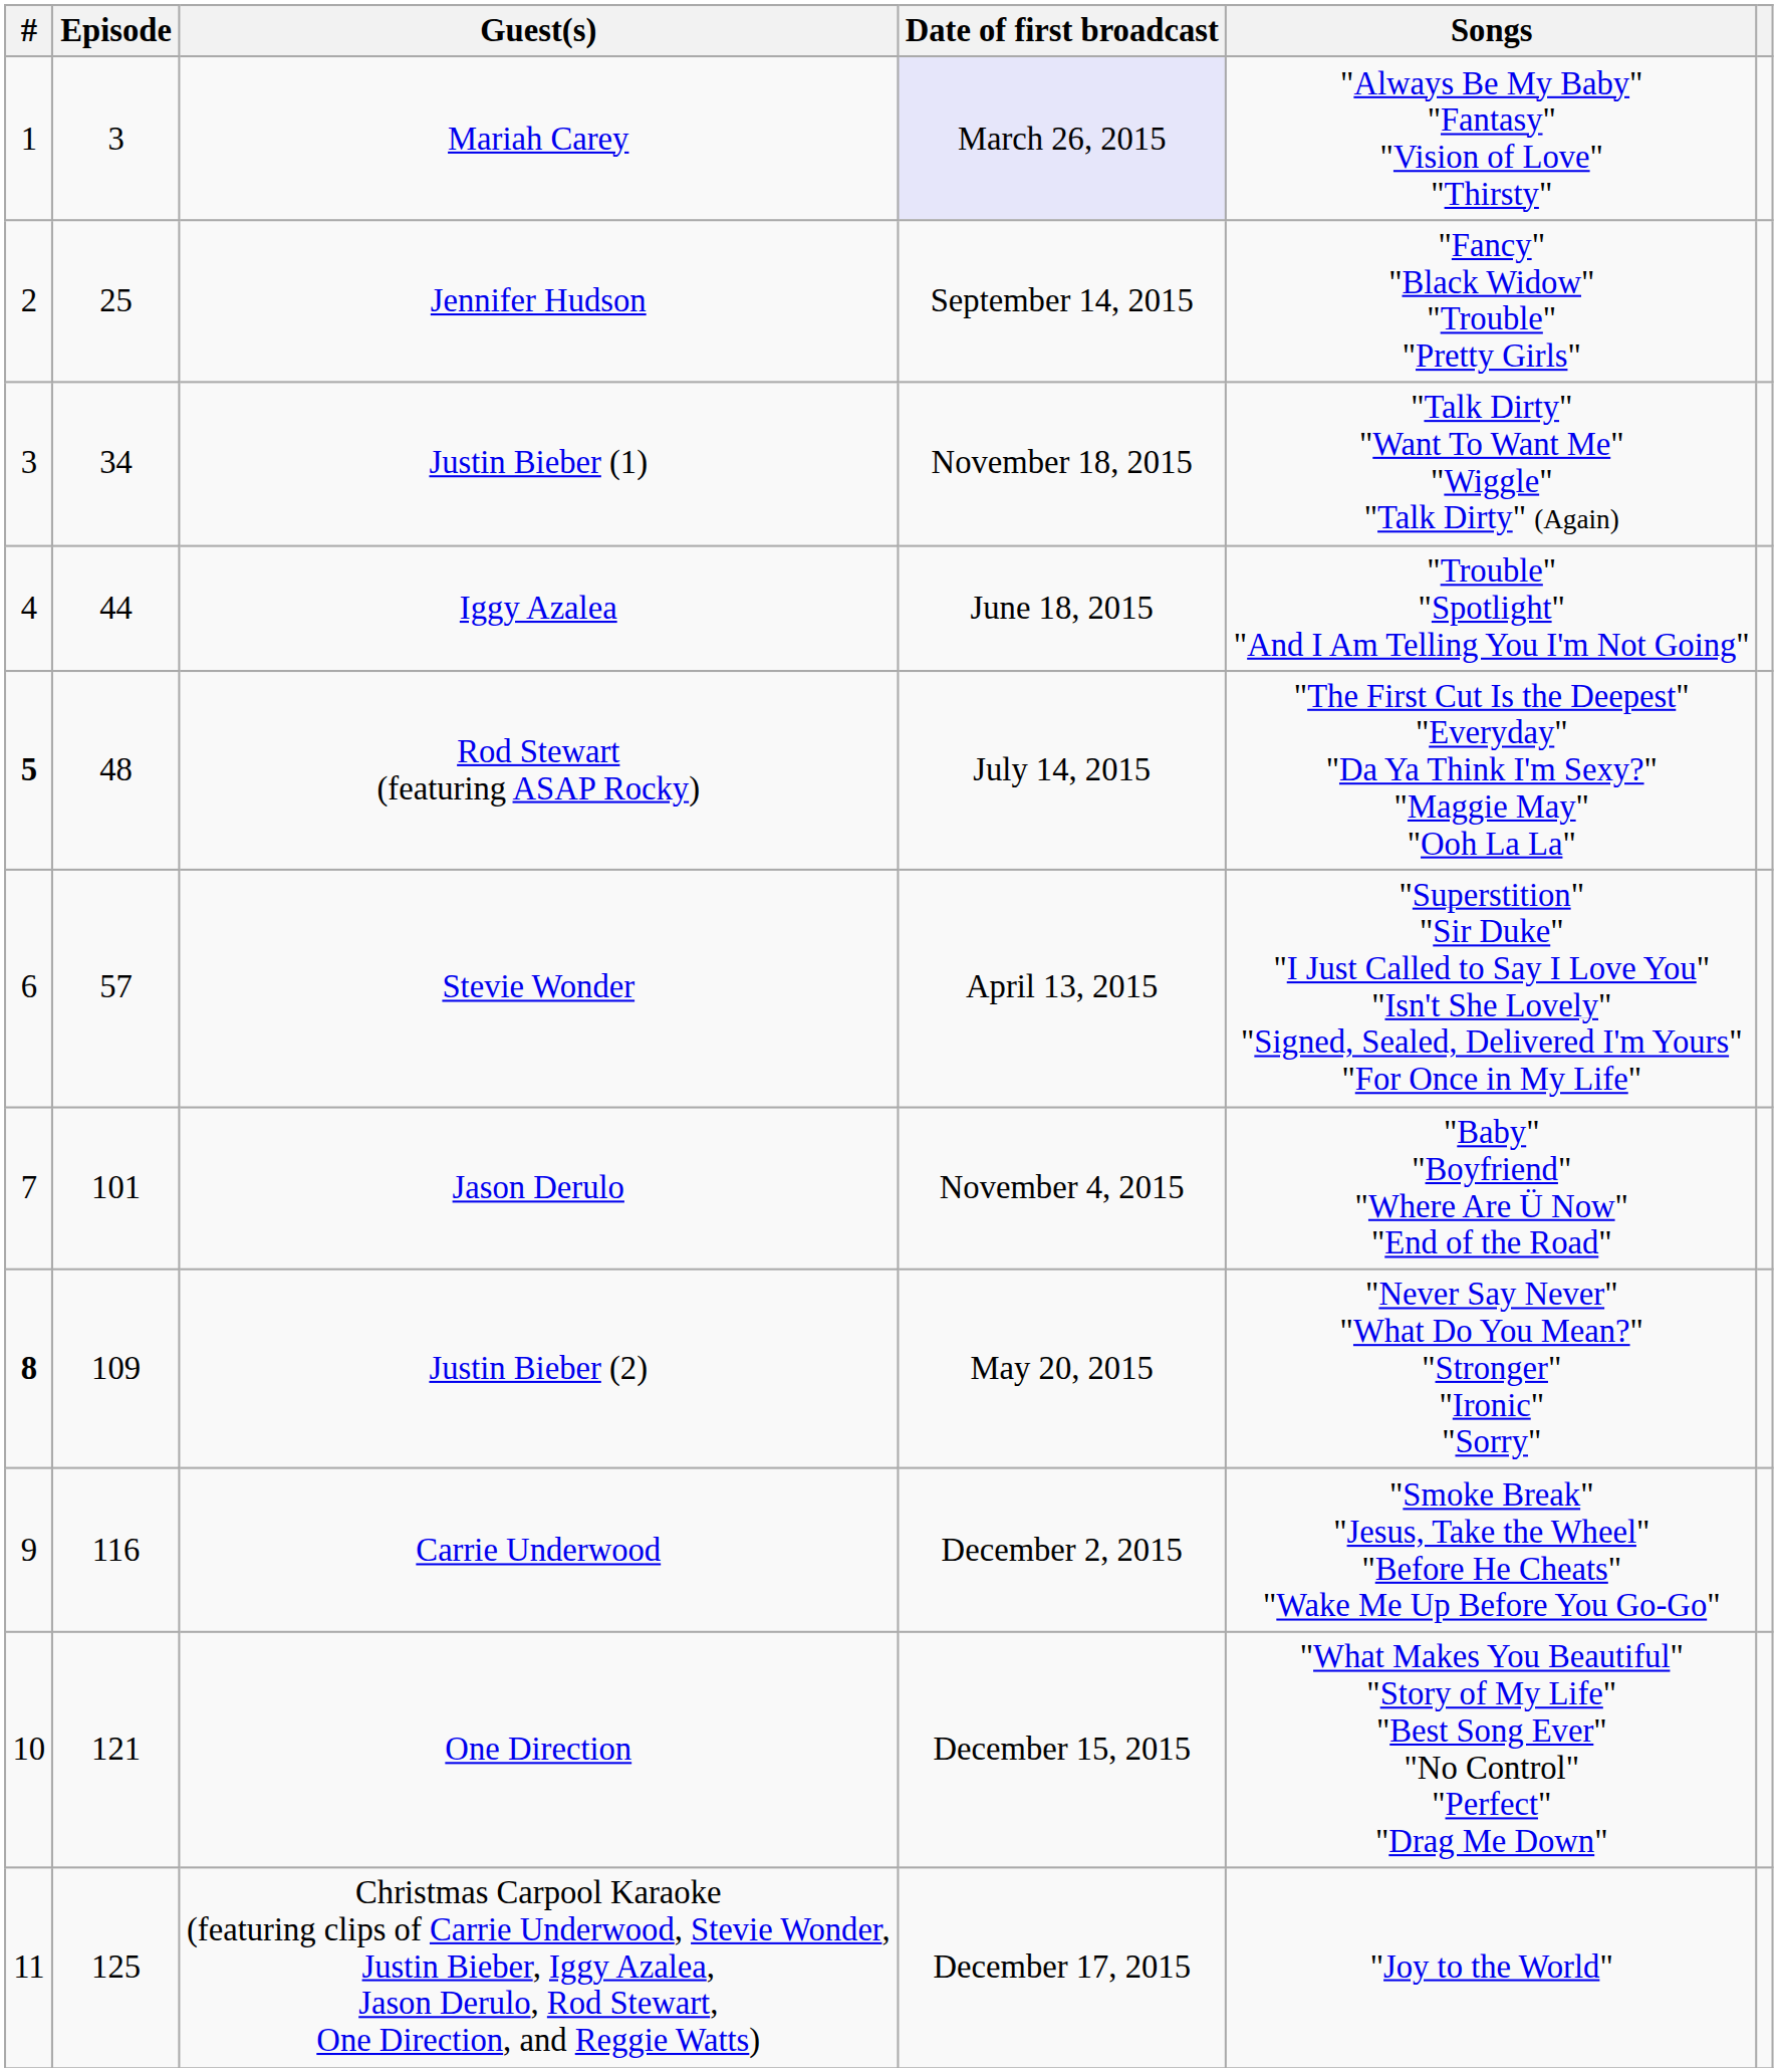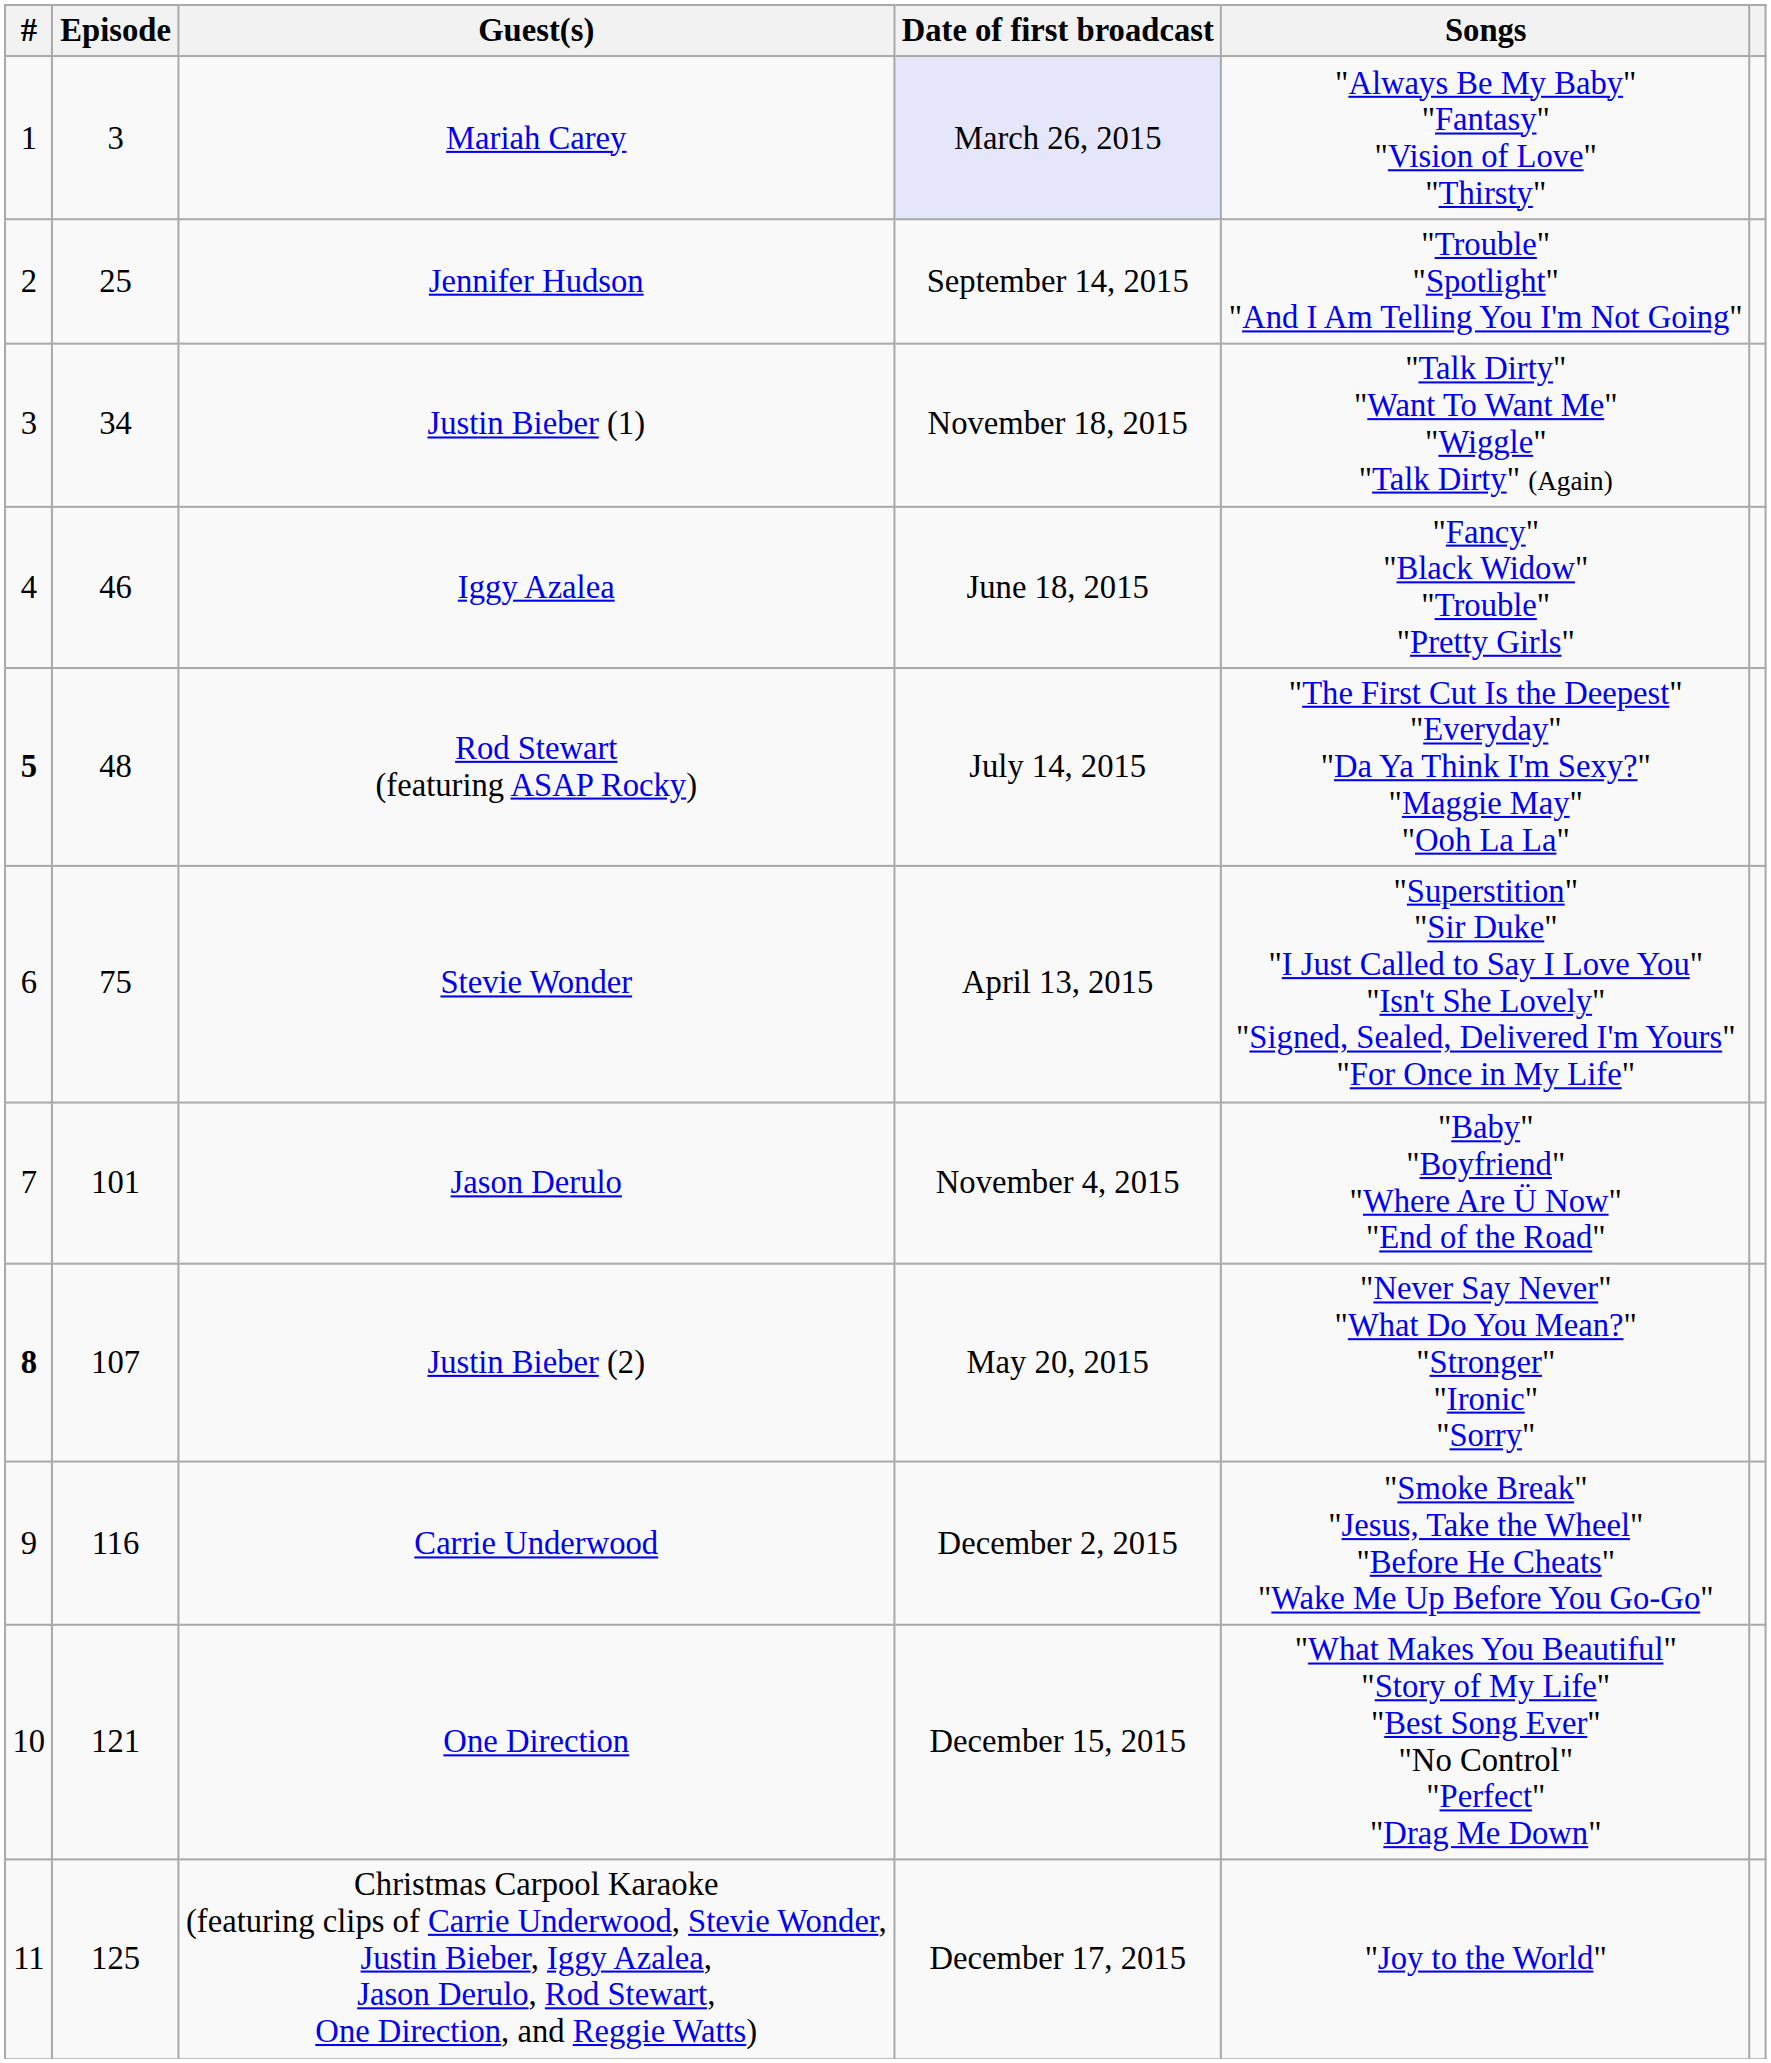Jennifer Hudson | Songs: "Fancy" "Black Widow" "Trouble" "Pretty Girls" -> "Trouble" "Spotlight" "And I Am Telling You I'm Not Going"
Iggy Azalea | Episode: 44 -> 46
Iggy Azalea | Songs: "Trouble" "Spotlight" "And I Am Telling You I'm Not Going" -> "Fancy" "Black Widow" "Trouble" "Pretty Girls"
Stevie Wonder | Episode: 57 -> 75
Justin Bieber (2) | Episode: 109 -> 107
